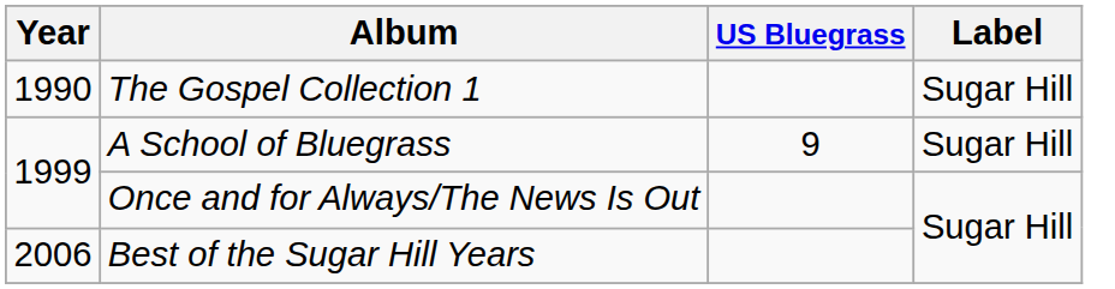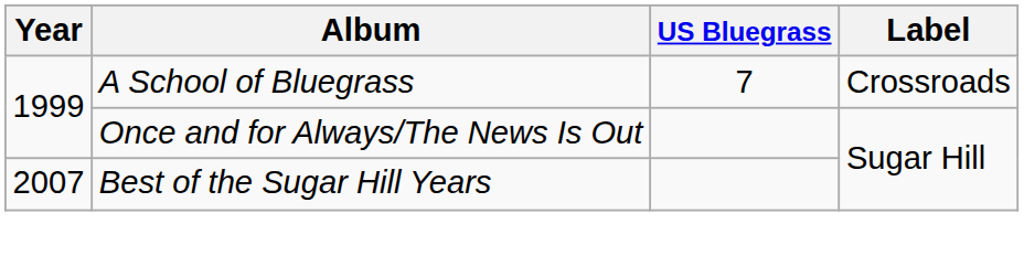- row: 1990 | The Gospel Collection 1 | Sugar Hill
A School of Bluegrass | US Bluegrass: 9 -> 7
A School of Bluegrass | Label: Sugar Hill -> Crossroads
Best of the Sugar Hill Years | Year: 2006 -> 2007
